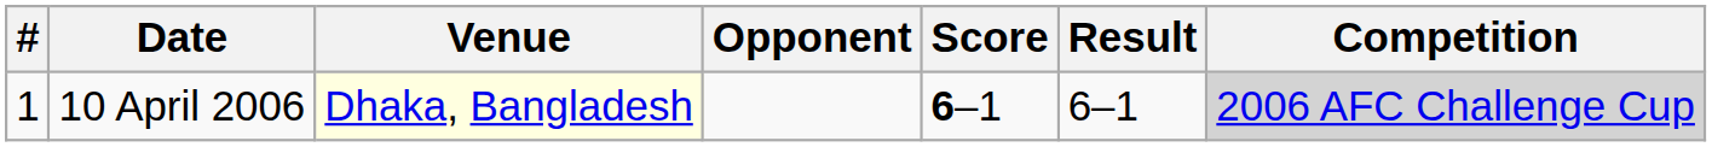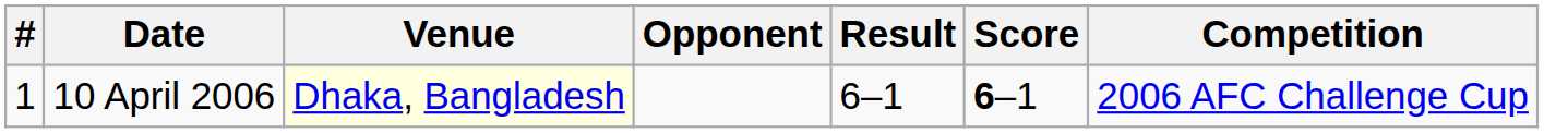columns swapped: Score <-> Result
10 April 2006 | Competition: lightgrey background -> no background
